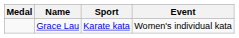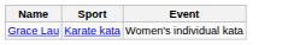- column: Medal
